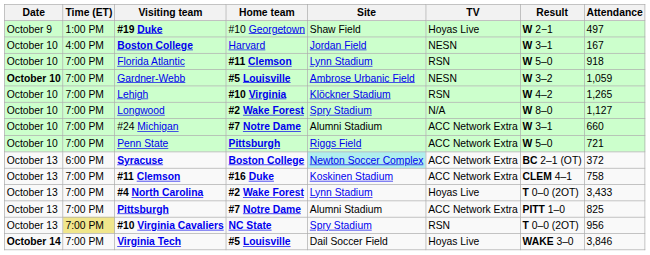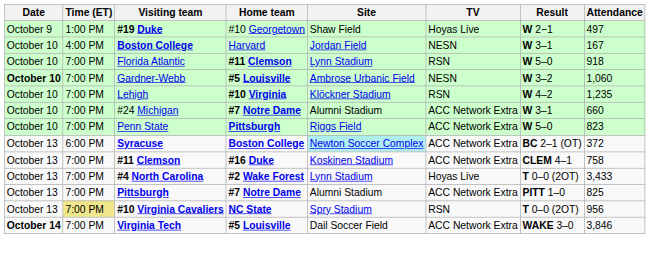Gardner-Webb | Attendance: 1,059 -> 1,060
Lehigh | Attendance: 1,265 -> 1,235
- row: October 10 | 7:00 PM | Longwood | #2 Wake Forest | Spry Stadium | N/A | W 8–0 | 1,127
Penn State | Attendance: 721 -> 823
Virginia Tech | TV: Hoyas Live -> ACC Network Extra
